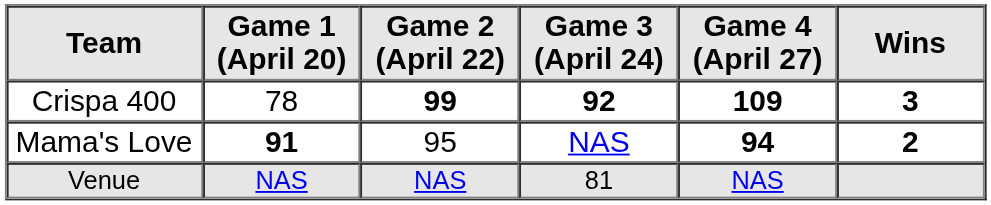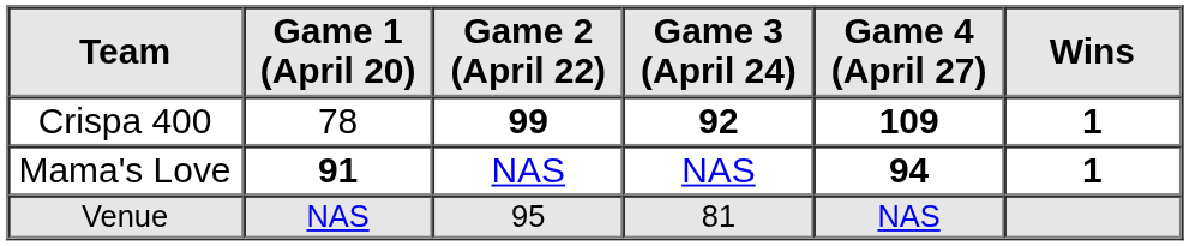Crispa 400 | Wins: 3 -> 1
Mama's Love | Game 2 (April 22): 95 -> NAS
Mama's Love | Wins: 2 -> 1
Venue | Game 2 (April 22): NAS -> 95
